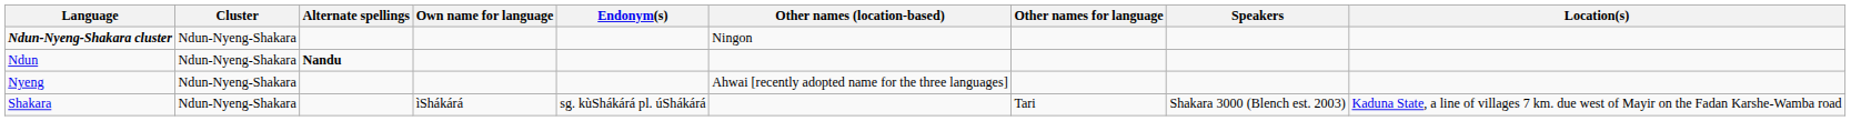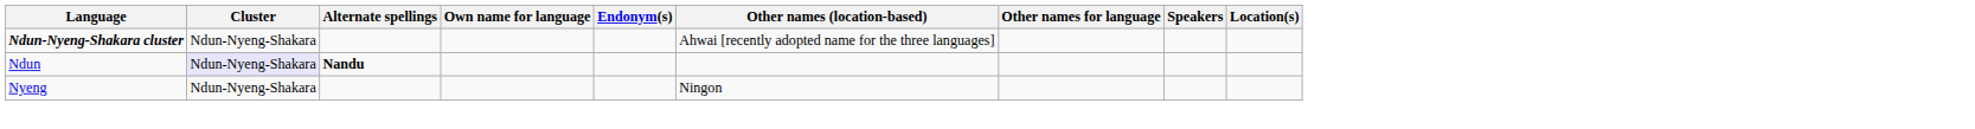Ndun-Nyeng-Shakara cluster | Other names (location-based): Ningon -> Ahwai [recently adopted name for the three languages]
Ndun | Cluster: no background -> lavender background
Nyeng | Other names (location-based): Ahwai [recently adopted name for the three languages] -> Ningon
- row: Shakara | Ndun-Nyeng-Shakara | ìShákárá | sg. kùShákárá pl. úShákárá | Tari | Shakara 3000 (Blench est. 2003) | Kaduna State, a line of villages 7 km. due west of Mayir on the Fadan Karshe-Wamba road
